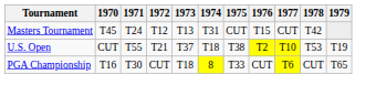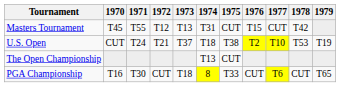Masters Tournament | 1971: T24 -> T55
U.S. Open | 1971: T55 -> T24
+ row: The Open Championship | T13 | CUT
